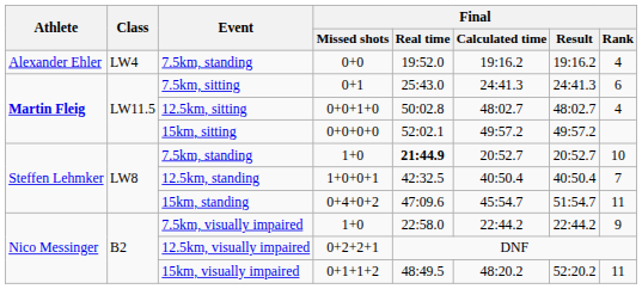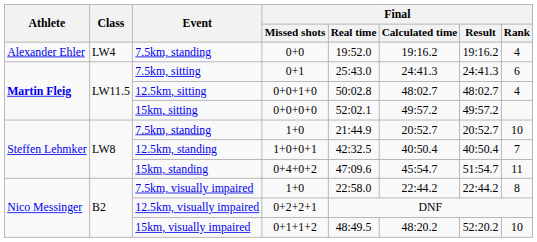7.5km, standing / 1+0 | Final / Real time: bold -> normal
7.5km, visually impaired | Final / Rank: 9 -> 8
15km, visually impaired | Final / Rank: 11 -> 10
